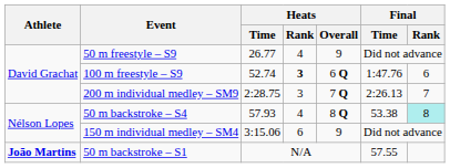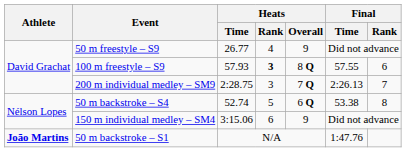100 m freestyle – S9 | Heats / Time: 52.74 -> 57.93
100 m freestyle – S9 | Heats / Overall: 6 Q -> 8 Q
100 m freestyle – S9 | Final / Time: 1:47.76 -> 57.55
50 m backstroke – S4 | Heats / Time: 57.93 -> 52.74
50 m backstroke – S4 | Heats / Rank: 4 -> 5
50 m backstroke – S4 | Heats / Overall: 8 Q -> 6 Q
50 m backstroke – S4 | Final / Rank: paleturquoise background -> no background
50 m backstroke – S1 | Final / Time: 57.55 -> 1:47.76
